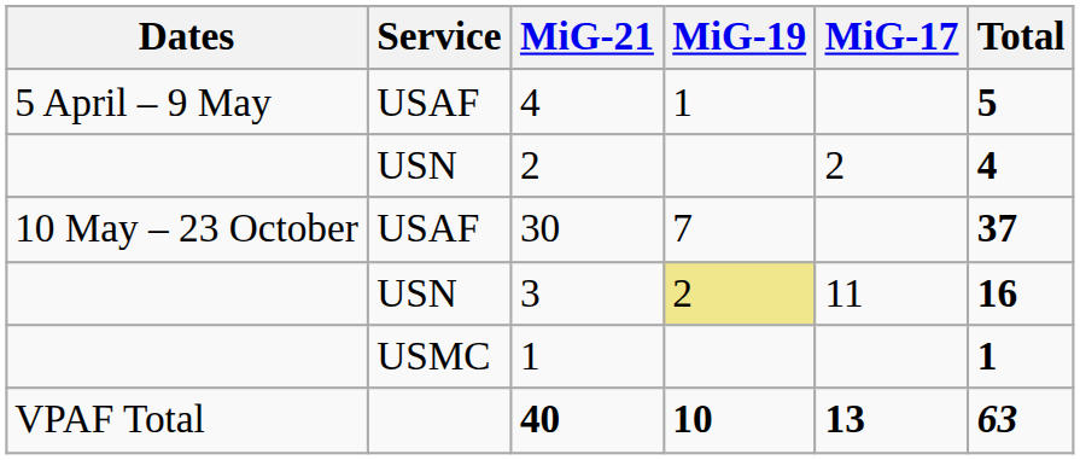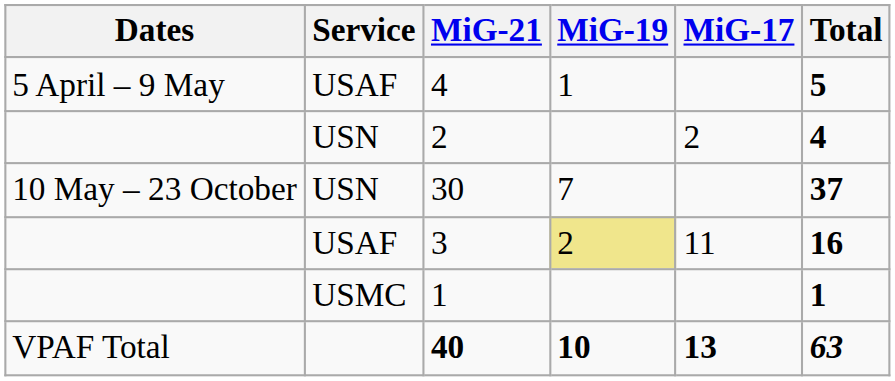30 | Service: USAF -> USN
3 | Service: USN -> USAF
